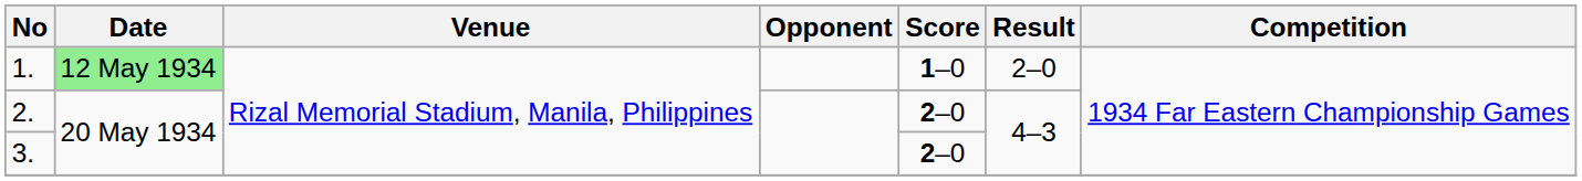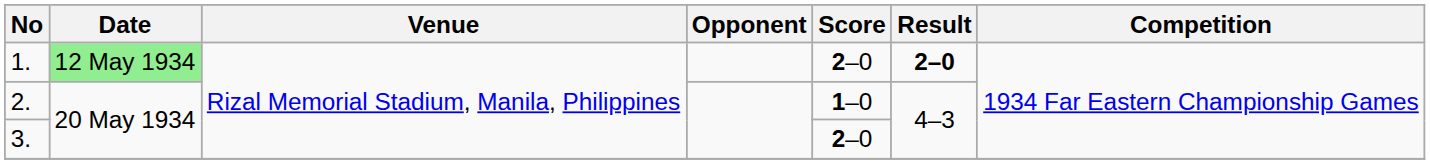1. | Score: 1–0 -> 2–0
1. | Result: normal -> bold
2. | Score: 2–0 -> 1–0
